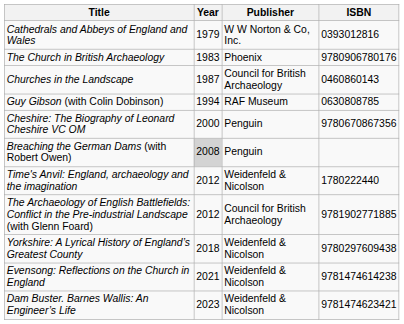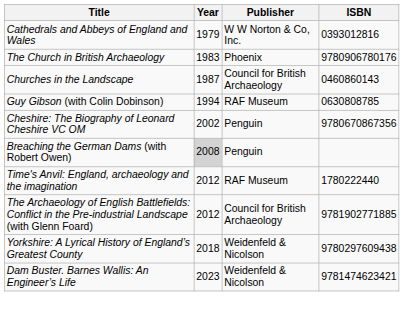Cheshire: The Biography of Leonard Cheshire VC OM | Year: 2000 -> 2002
Time's Anvil: England, archaeology and the imagination | Publisher: Weidenfeld & Nicolson -> RAF Museum
- row: Evensong: Reflections on the Church in England | 2021 | Weidenfeld & Nicolson | 9781474614238
